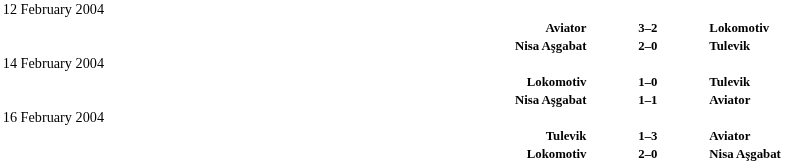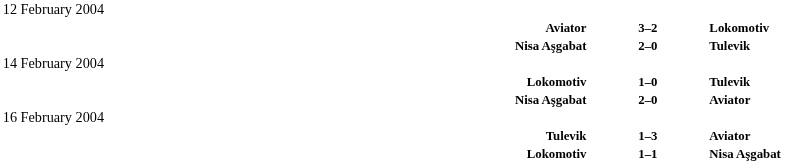Nisa Aşgabat / Aviator | column 2: 1–1 -> 2–0
Lokomotiv / Nisa Aşgabat | column 2: 2–0 -> 1–1
